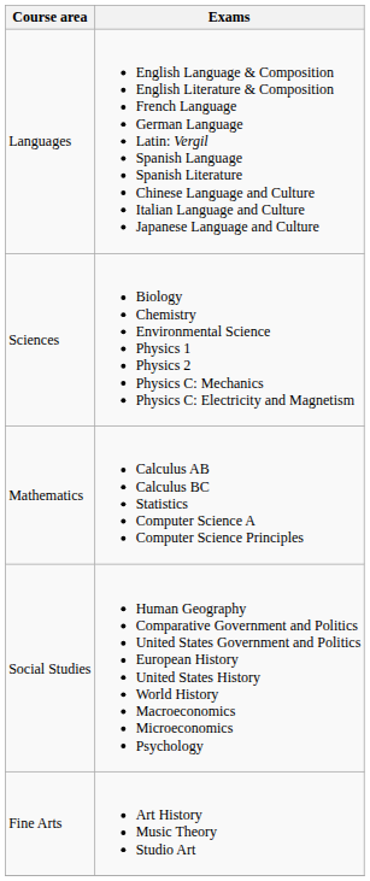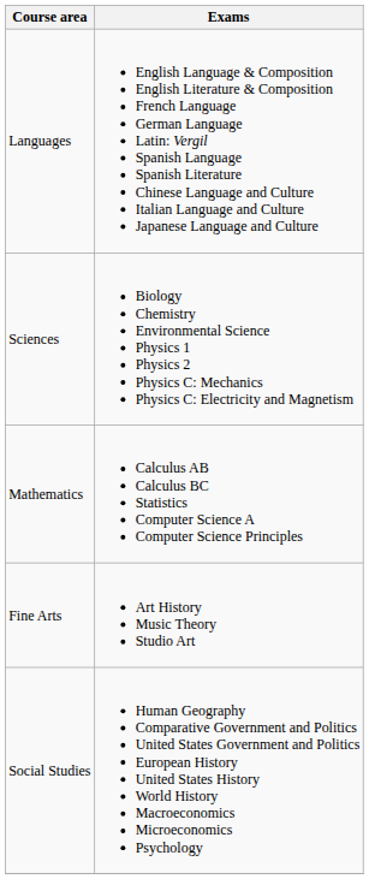rows swapped: Social Studies <-> Fine Arts
